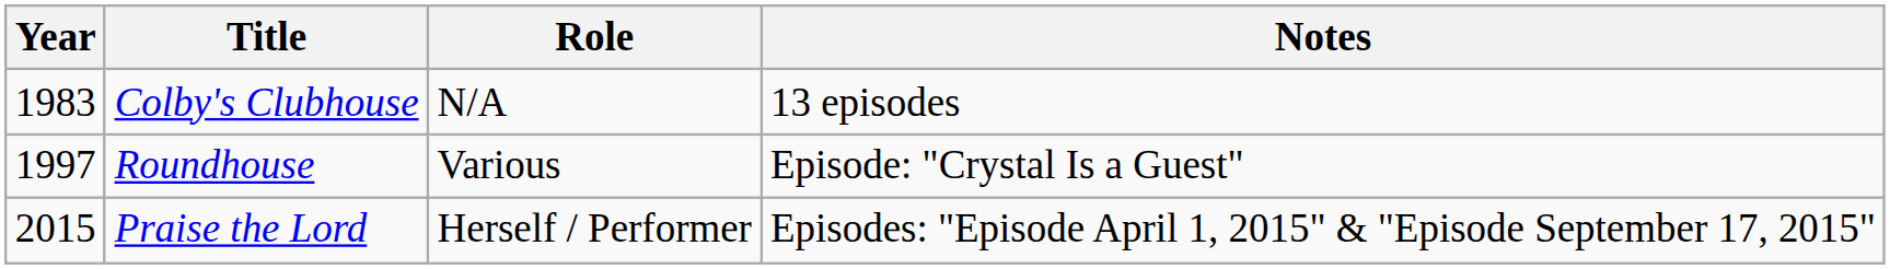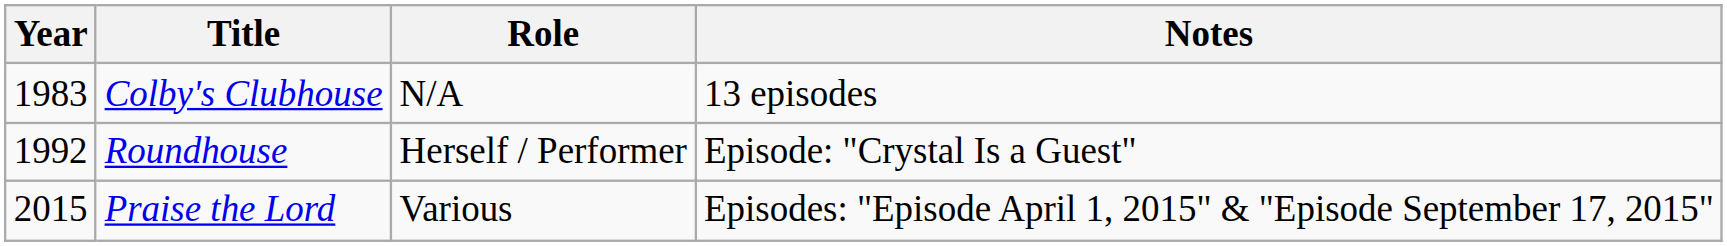Roundhouse | Year: 1997 -> 1992
Roundhouse | Role: Various -> Herself / Performer
Praise the Lord | Role: Herself / Performer -> Various
